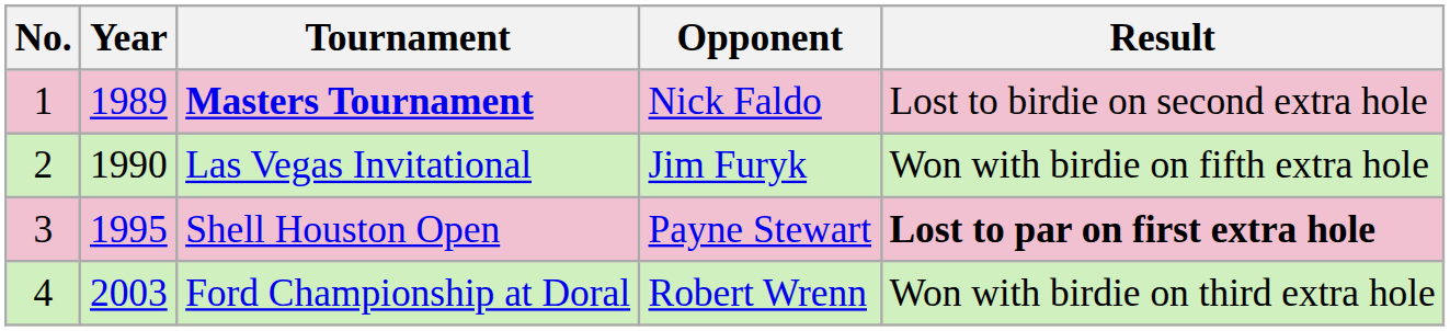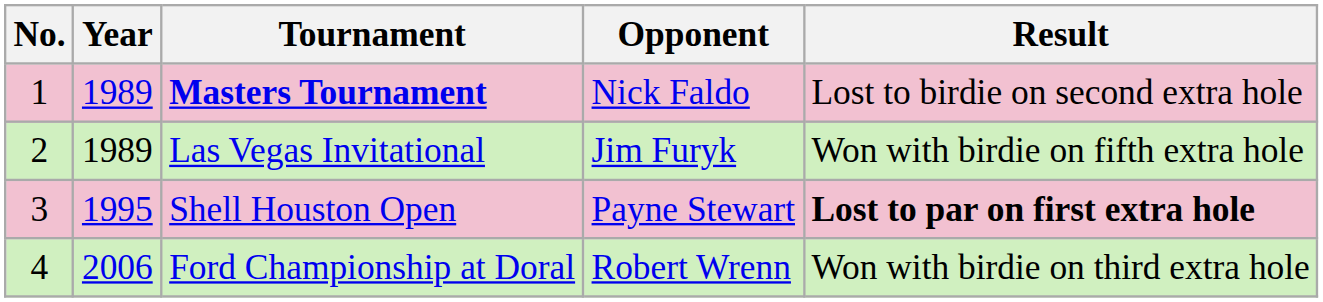Las Vegas Invitational | Year: 1990 -> 1989
Ford Championship at Doral | Year: 2003 -> 2006
